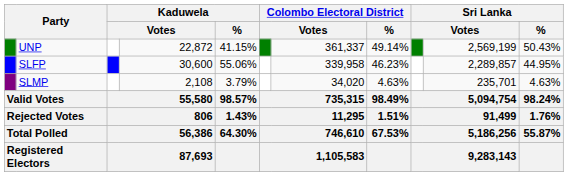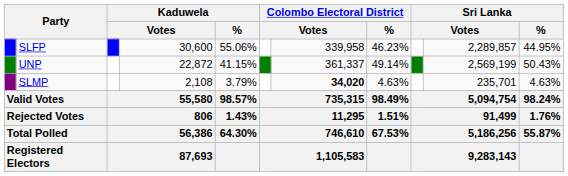rows swapped: SLFP <-> UNP
SLMP | column 7: normal -> bold
